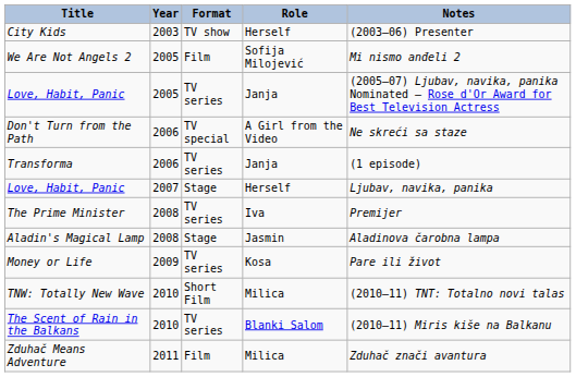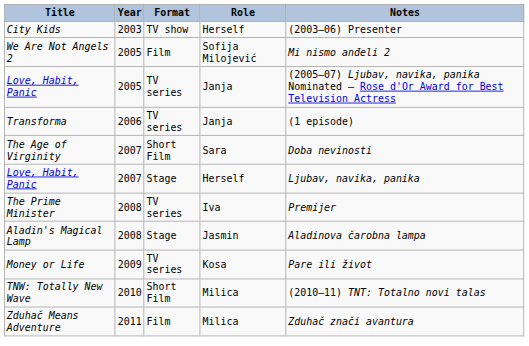- row: Don't Turn from the Path | 2006 | TV special | A Girl from the Video | Ne skreći sa staze
+ row: The Age of Virginity | 2007 | Short Film | Sara | Doba nevinosti
- row: The Scent of Rain in the Balkans | 2010 | TV series | Blanki Salom | (2010–11) Miris kiše na Balkanu
